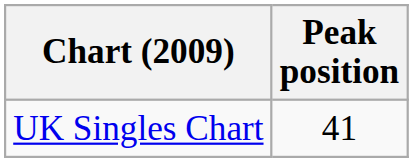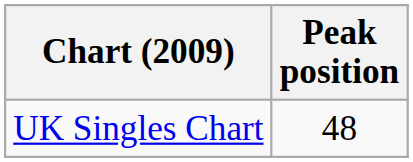UK Singles Chart | Peak position: 41 -> 48
